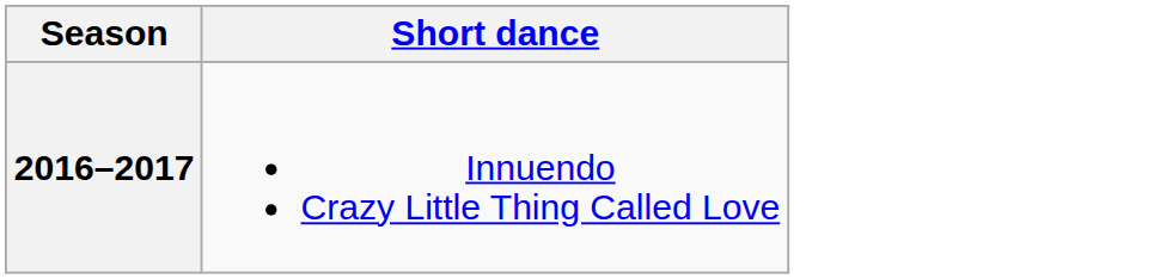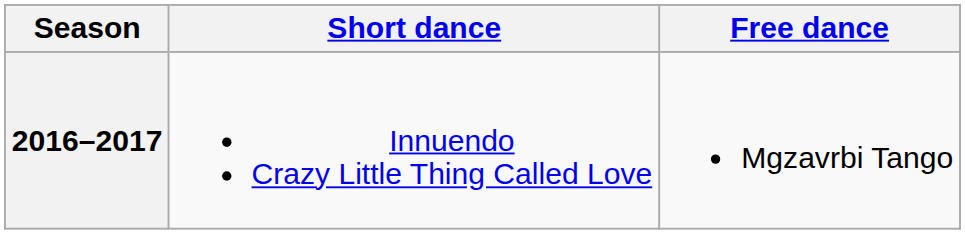+ column: Free dance | Mgzavrbi Tango
